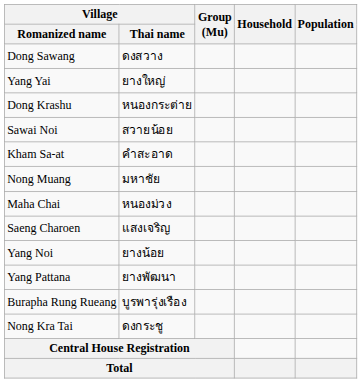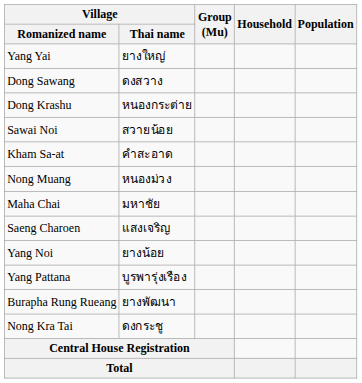rows swapped: Yang Yai <-> Dong Sawang
Nong Muang | Village / Thai name: มหาชัย -> หนองม่วง
Maha Chai | Village / Thai name: หนองม่วง -> มหาชัย
Yang Pattana | Village / Thai name: ยางพัฒนา -> บูรพารุ่งเรือง
Burapha Rung Rueang | Village / Thai name: บูรพารุ่งเรือง -> ยางพัฒนา
